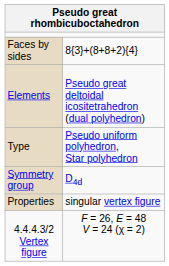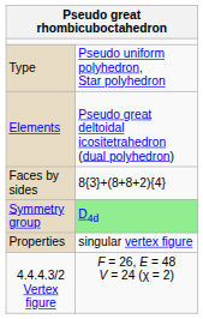rows swapped: Type <-> Faces by sides
Symmetry group | column 2: no background -> lightgreen background
